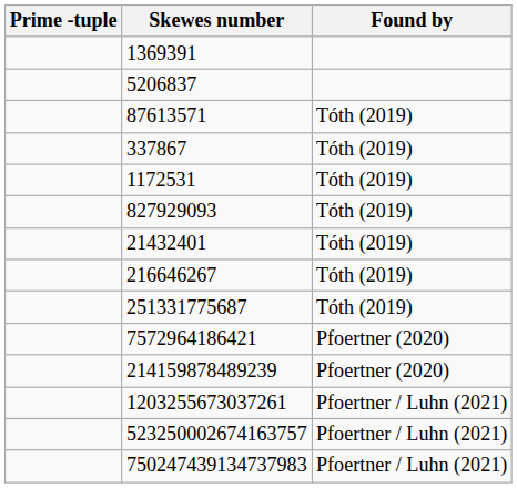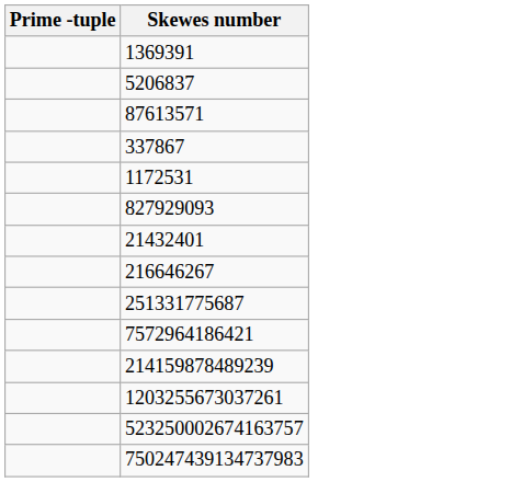- column: Found by | Tóth (2019) | Tóth (2019) | Tóth (2019) | Tóth (2019) | Tóth (2019) | Tóth (2019) | Tóth (2019) | Pfoertner (2020) | Pfoertner (2020) | Pfoertner / Luhn (2021) | Pfoertner / Luhn (2021) | Pfoertner / Luhn (2021)
